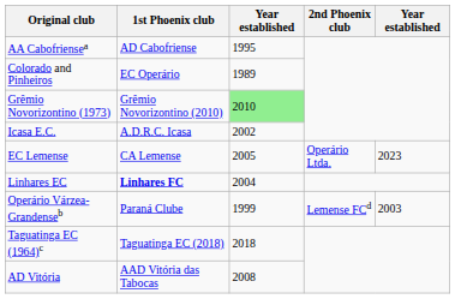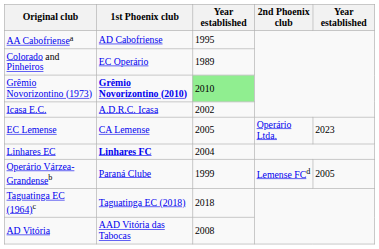Grêmio Novorizontino (1973) | 1st Phoenix club: normal -> bold
Operário Várzea-Grandenseb | column 5: 2003 -> 2005
